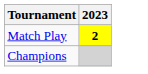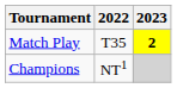+ column: 2022 | T35 | NT1
